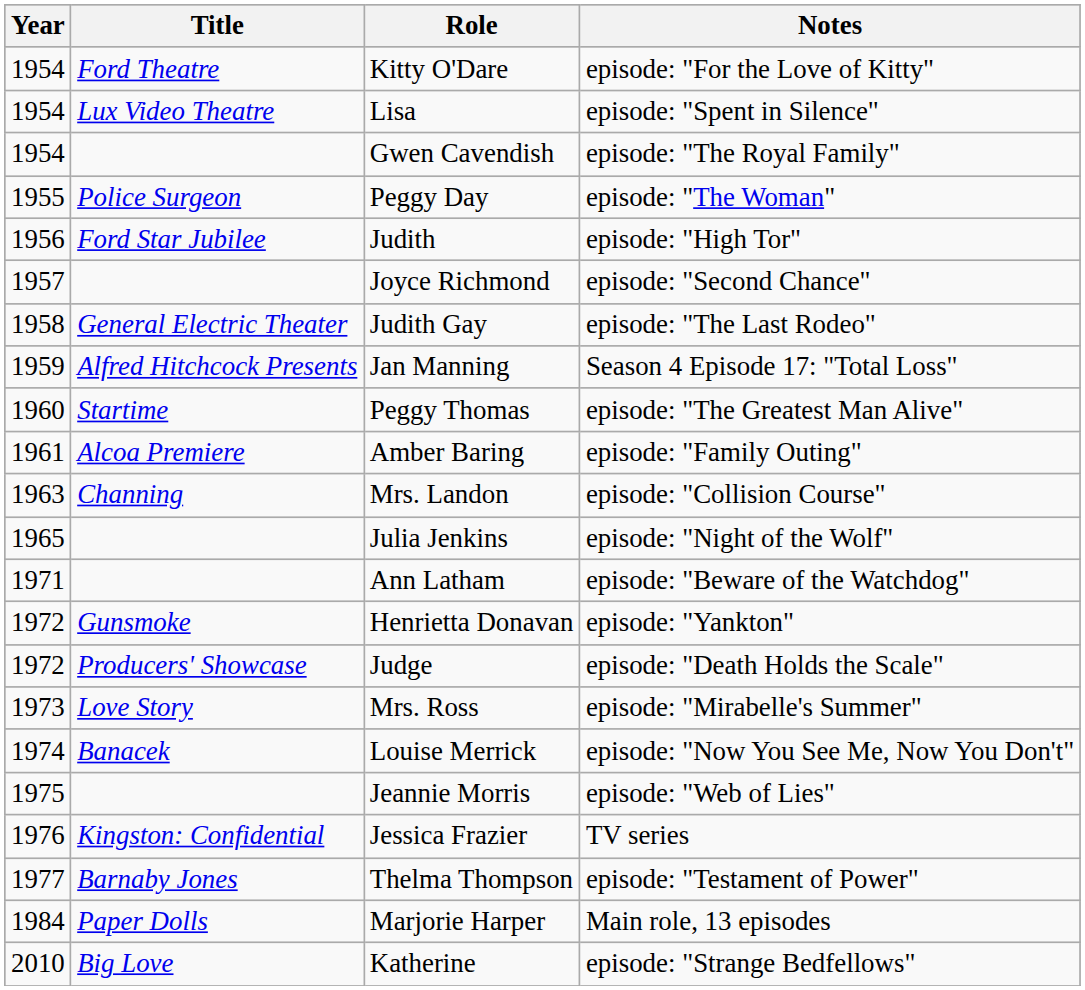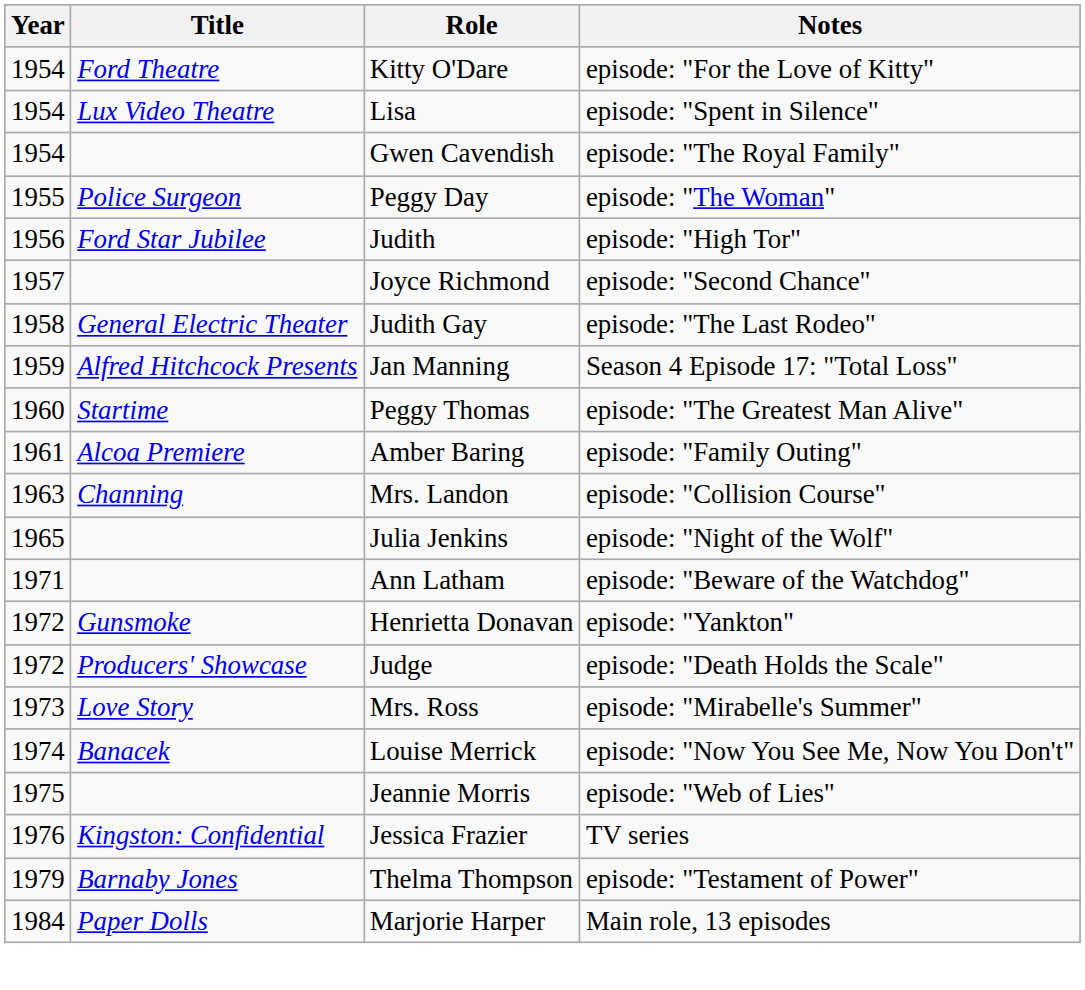Thelma Thompson | Year: 1977 -> 1979
- row: 2010 | Big Love | Katherine | episode: "Strange Bedfellows"
